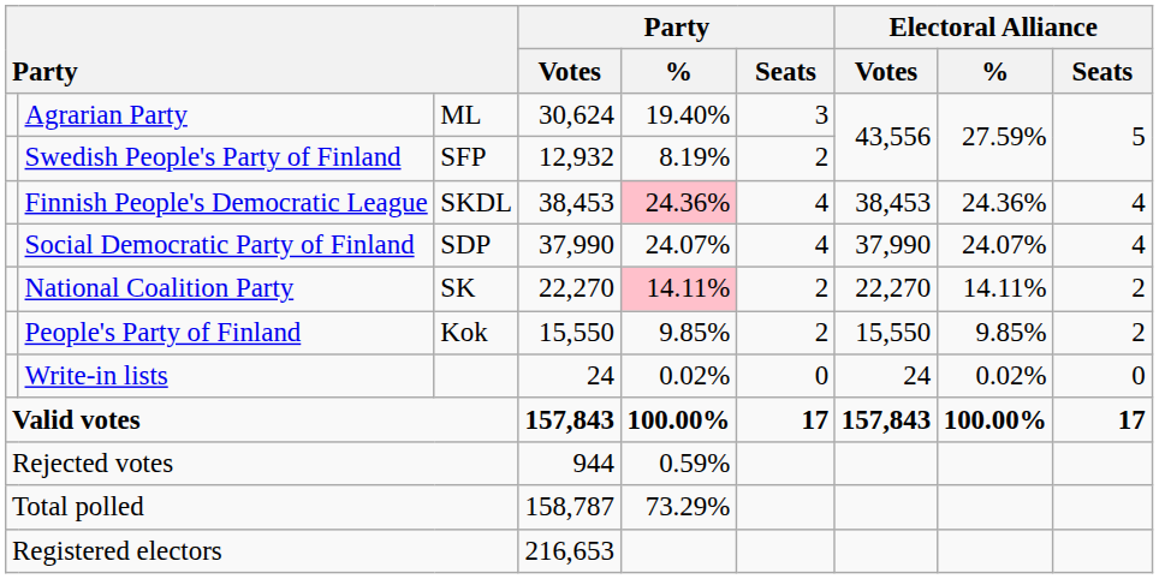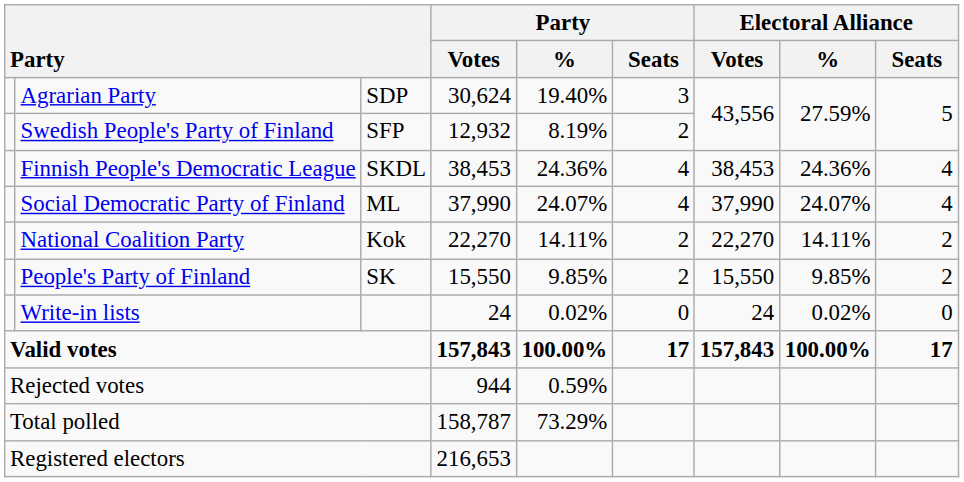Agrarian Party | column 3: ML -> SDP
Finnish People's Democratic League | Party / %: pink background -> no background
Social Democratic Party of Finland | column 3: SDP -> ML
National Coalition Party | column 3: SK -> Kok
National Coalition Party | Party / %: pink background -> no background
People's Party of Finland | column 3: Kok -> SK
